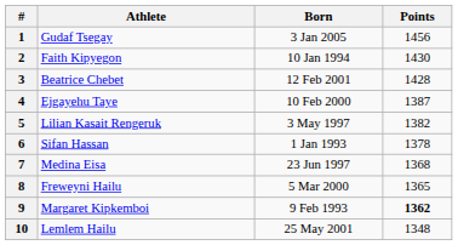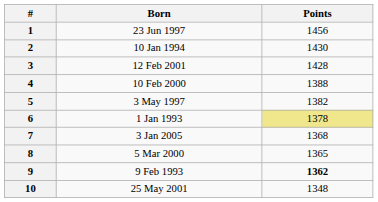- column: Athlete | Gudaf Tsegay | Faith Kipyegon | Beatrice Chebet | Ejgayehu Taye | Lilian Kasait Rengeruk | Sifan Hassan | Medina Eisa | Freweyni Hailu | Margaret Kipkemboi | Lemlem Hailu
1 | Born: 3 Jan 2005 -> 23 Jun 1997
4 | Points: 1387 -> 1388
6 | Points: no background -> khaki background
7 | Born: 23 Jun 1997 -> 3 Jan 2005
